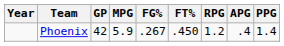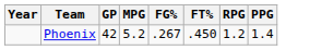- column: APG | .4
Phoenix | MPG: 5.9 -> 5.2
